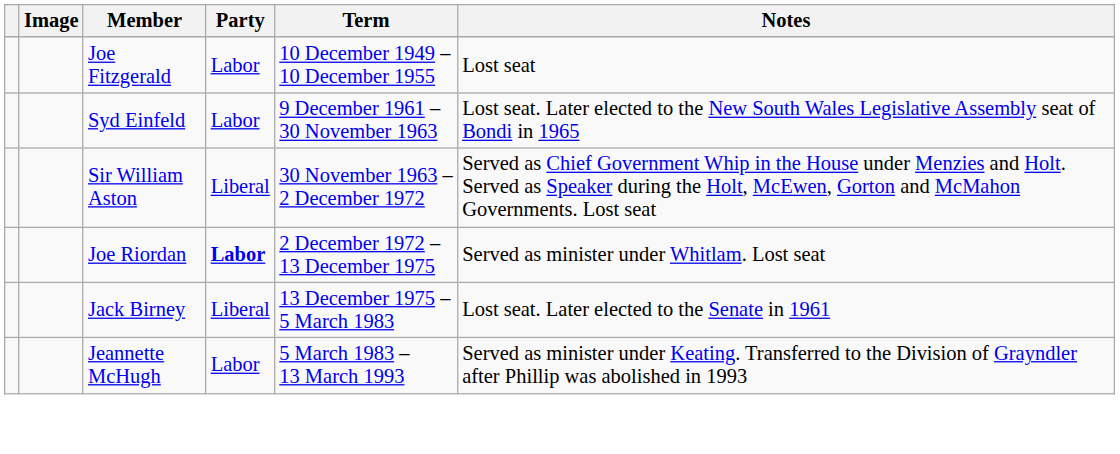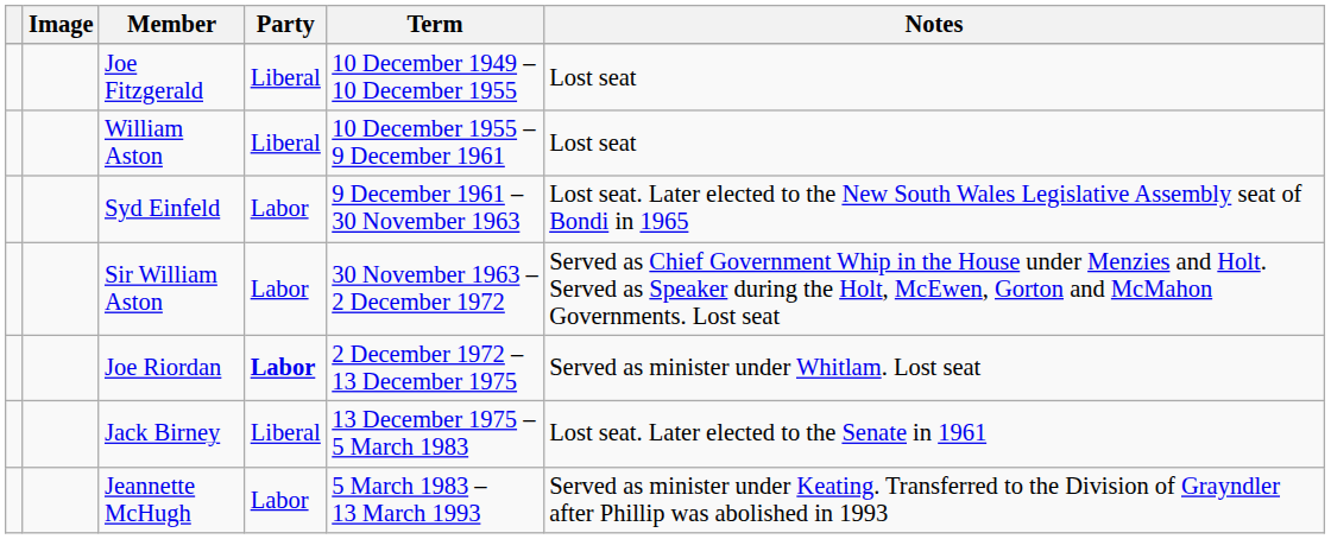Joe Fitzgerald | Party: Labor -> Liberal
+ row: William Aston | Liberal | 10 December 1955 – 9 December 1961 | Lost seat
Sir William Aston | Party: Liberal -> Labor
